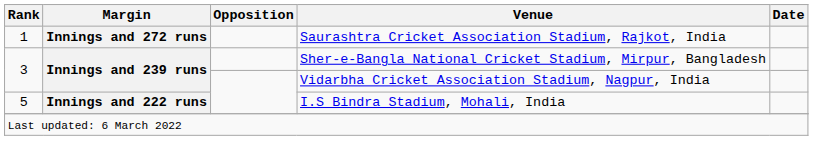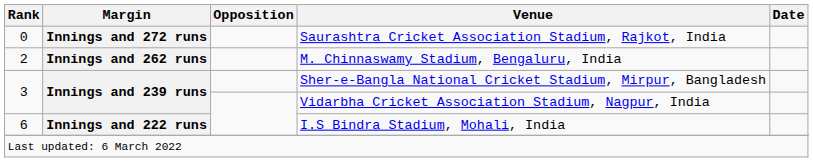Saurashtra Cricket Association Stadium, Rajkot, India | Rank: 1 -> 0
+ row: 2 | Innings and 262 runs | M. Chinnaswamy Stadium, Bengaluru, India
I.S Bindra Stadium, Mohali, India | Rank: 5 -> 6
